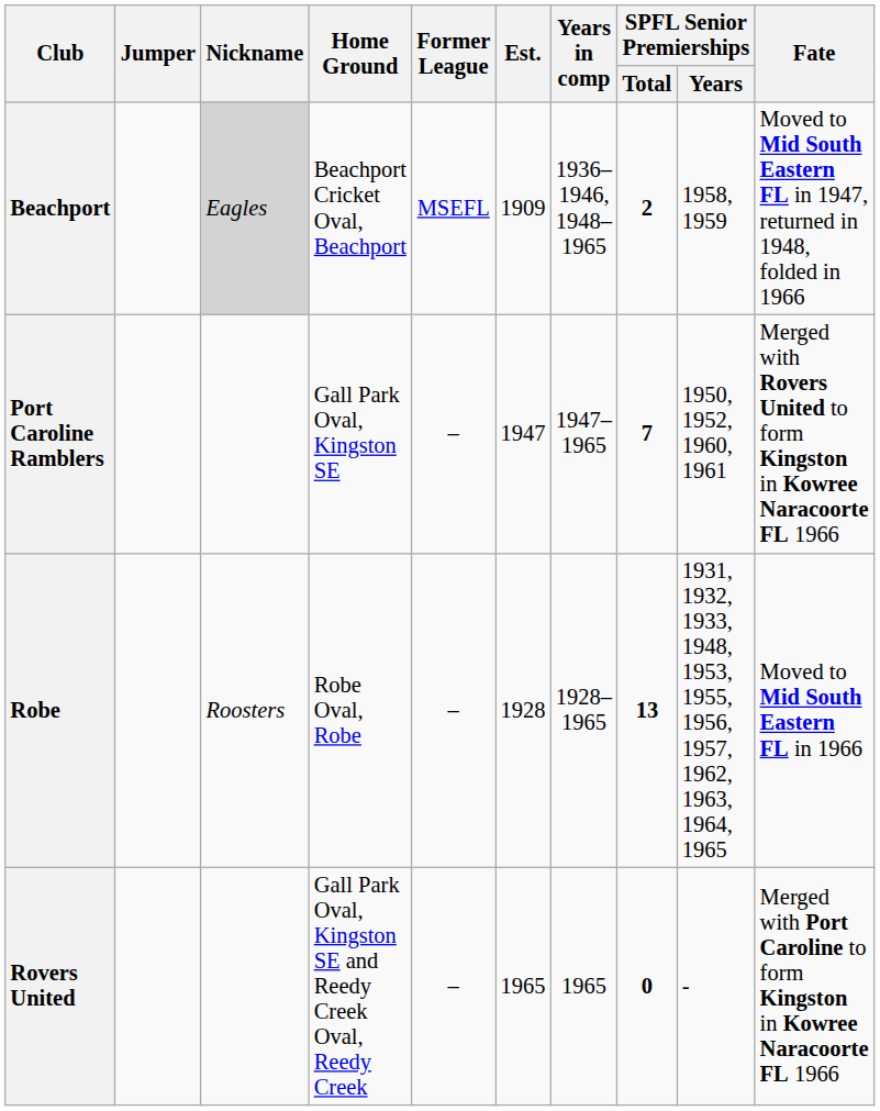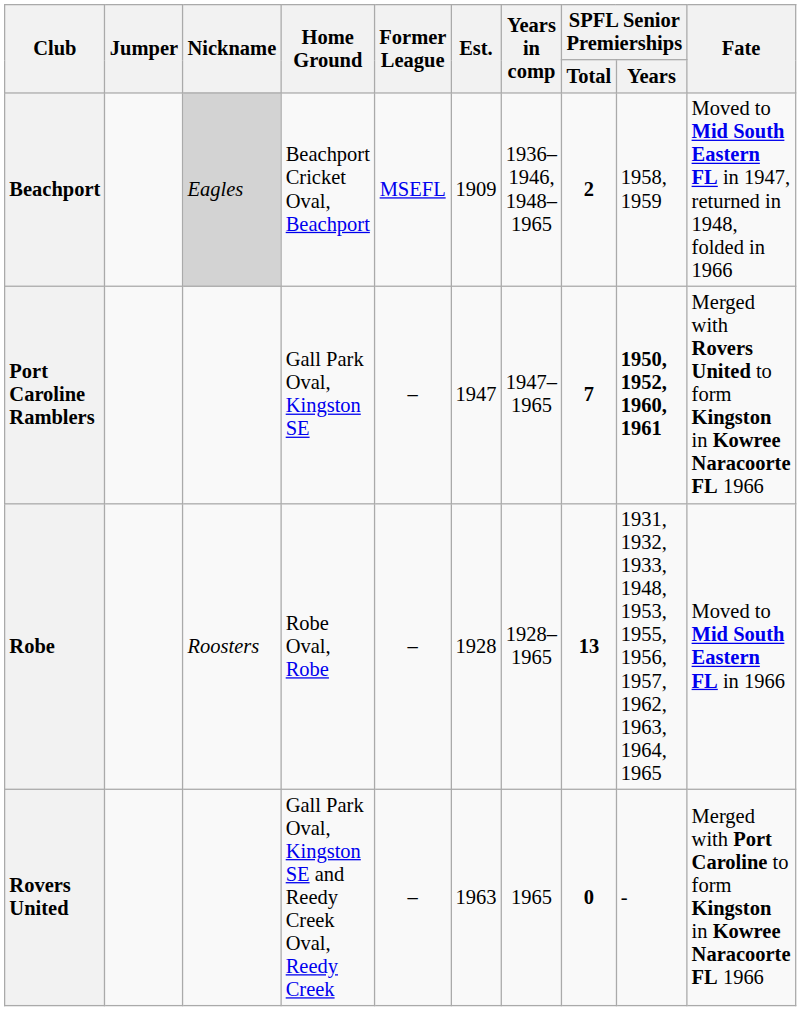Port Caroline Ramblers | SPFL Senior Premierships / Years: normal -> bold
Rovers United | Est.: 1965 -> 1963
